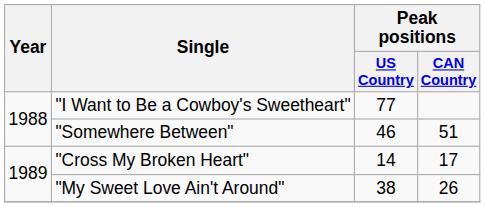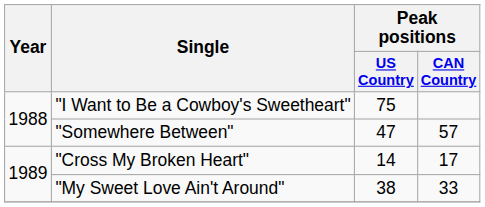"I Want to Be a Cowboy's Sweetheart" | Peak positions / US Country: 77 -> 75
"Somewhere Between" | Peak positions / US Country: 46 -> 47
"Somewhere Between" | Peak positions / CAN Country: 51 -> 57
"My Sweet Love Ain't Around" | Peak positions / CAN Country: 26 -> 33
